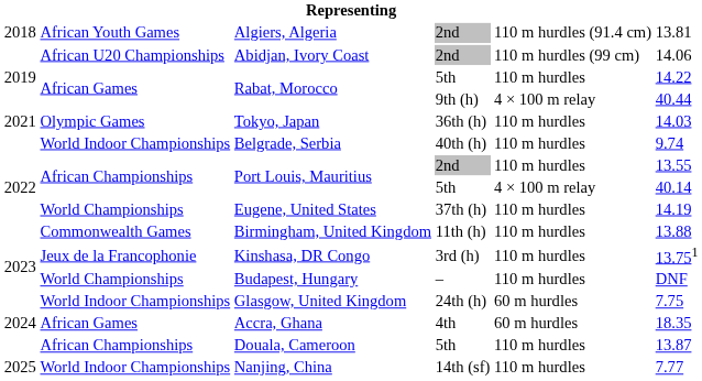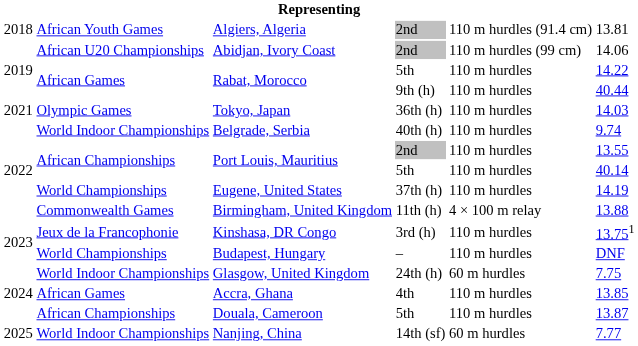Rabat, Morocco / 9th (h) | column 5: 4 × 100 m relay -> 110 m hurdles
Port Louis, Mauritius / 5th | column 5: 4 × 100 m relay -> 110 m hurdles
Birmingham, United Kingdom | column 5: 110 m hurdles -> 4 × 100 m relay
Accra, Ghana | column 5: 60 m hurdles -> 110 m hurdles
Accra, Ghana | column 6: 18.35 -> 13.85
Nanjing, China | column 5: 110 m hurdles -> 60 m hurdles
